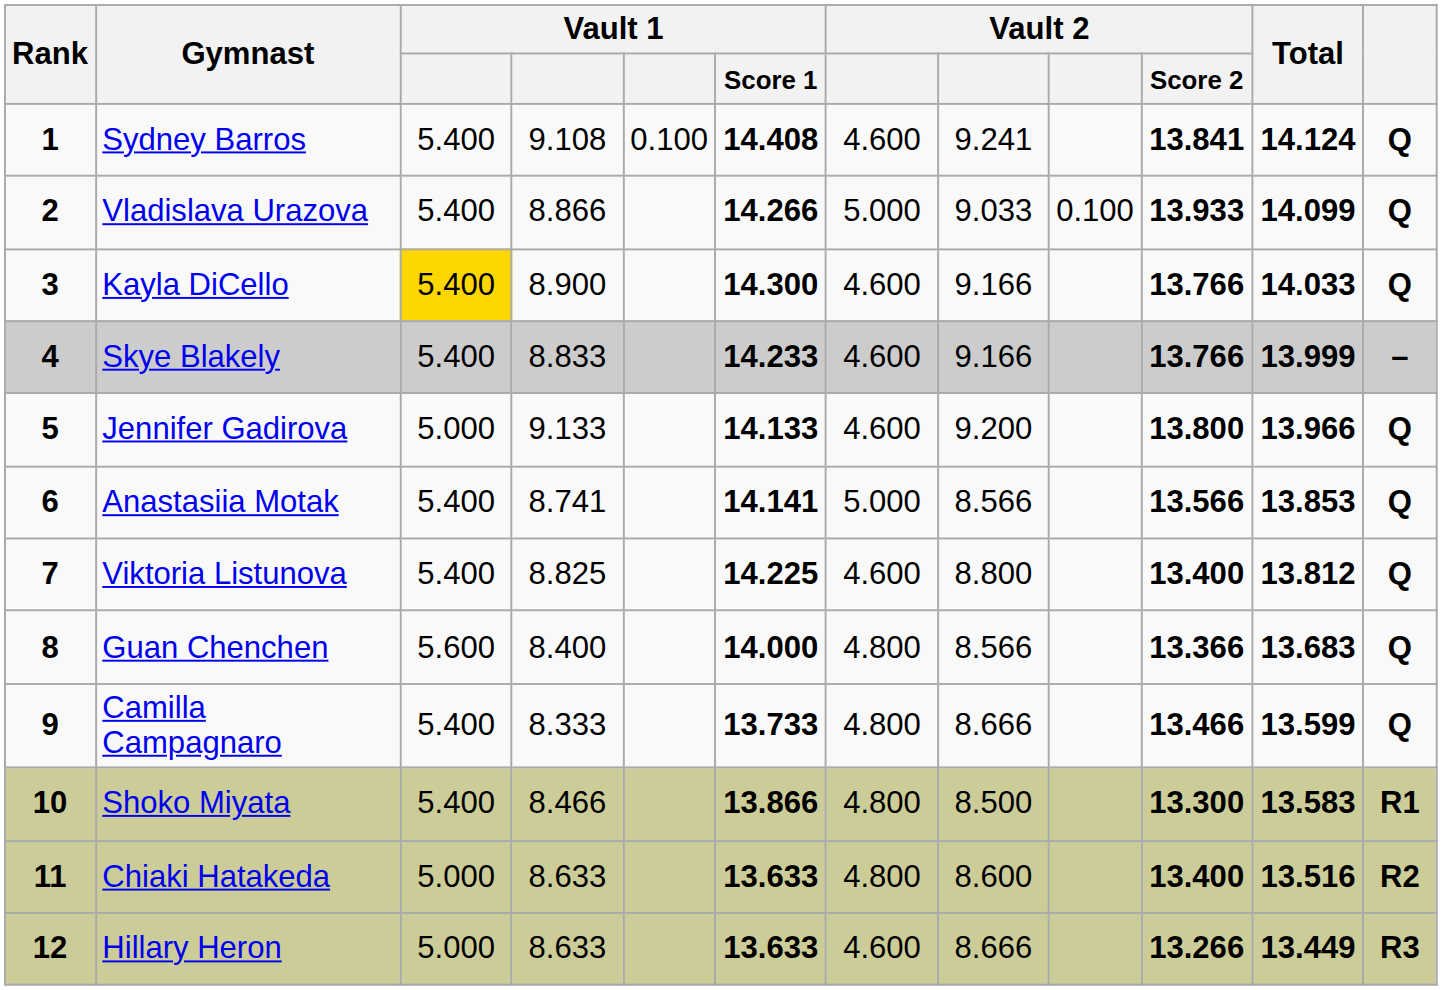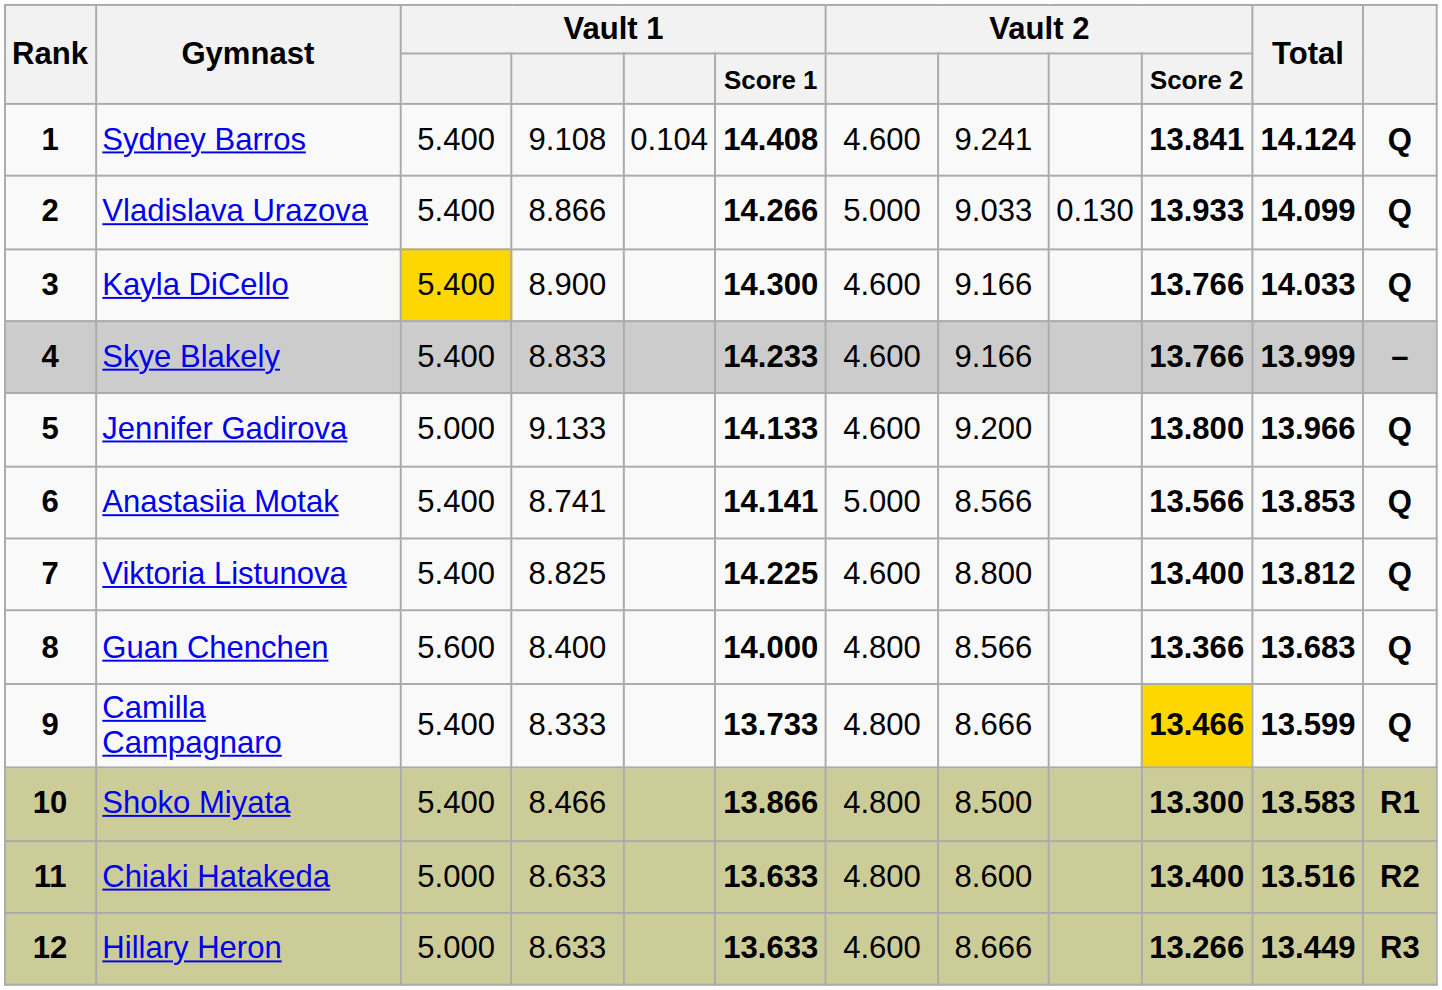Sydney Barros | column 5: 0.100 -> 0.104
Vladislava Urazova | column 9: 0.100 -> 0.130
Camilla Campagnaro | Vault 2 / Score 2: no background -> gold background
